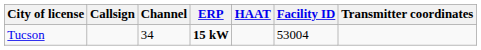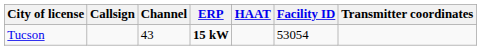Tucson | Channel: 34 -> 43
Tucson | Facility ID: 53004 -> 53054
